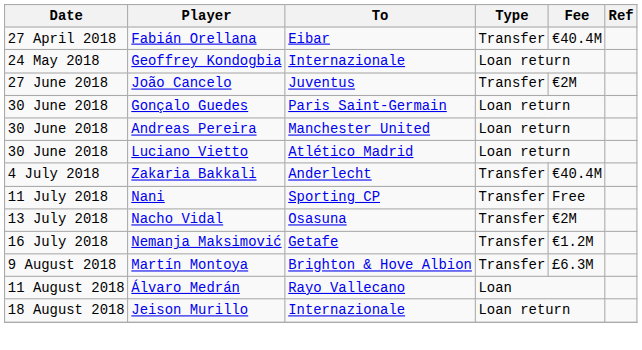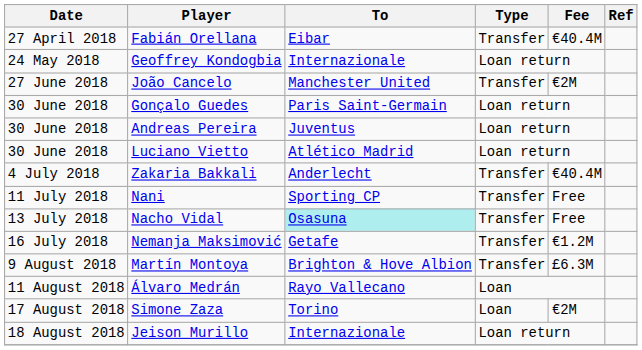João Cancelo | To: Juventus -> Manchester United
Andreas Pereira | To: Manchester United -> Juventus
Nacho Vidal | To: no background -> paleturquoise background
Nacho Vidal | Fee: €2M -> Free
+ row: 17 August 2018 | Simone Zaza | Torino | Loan | €2M
